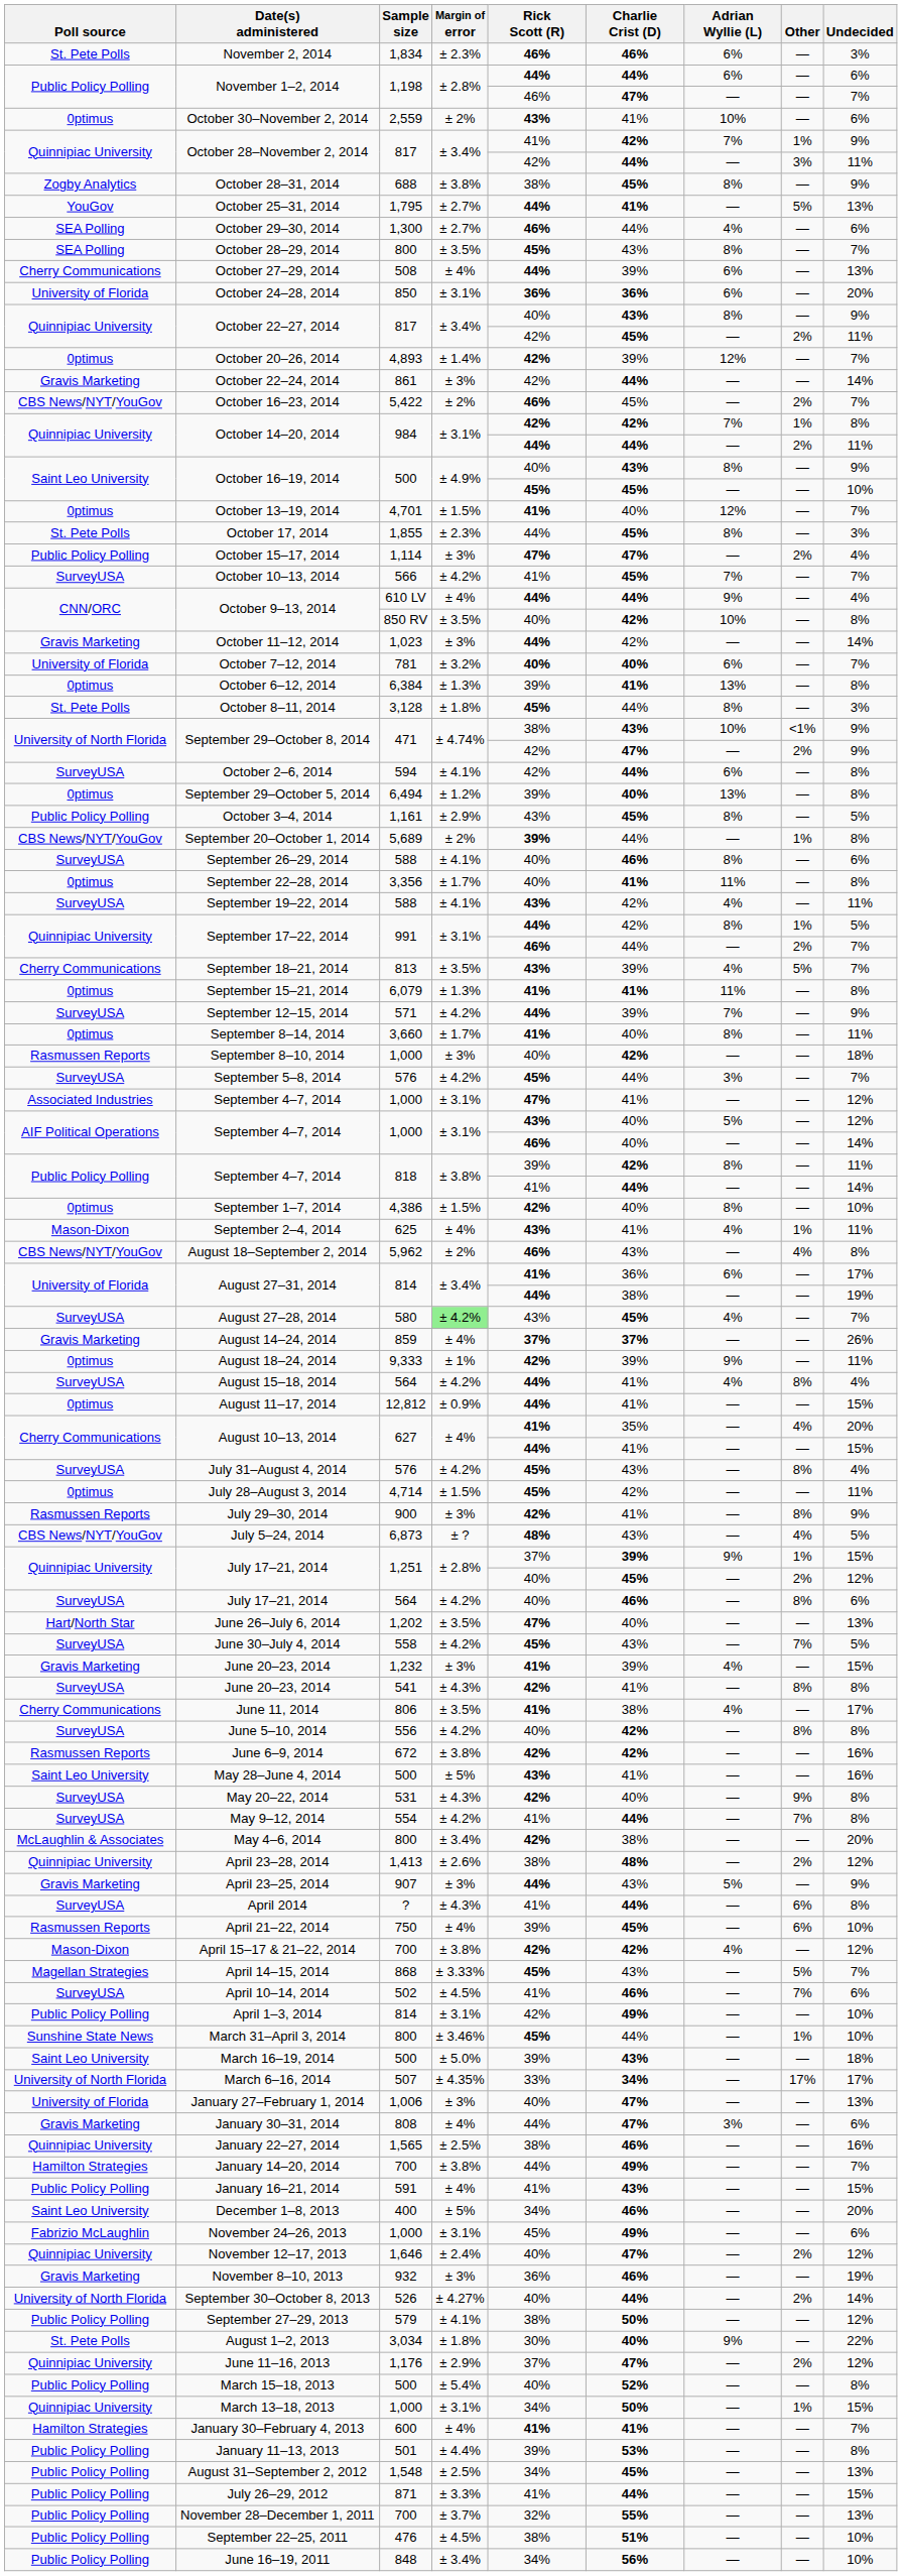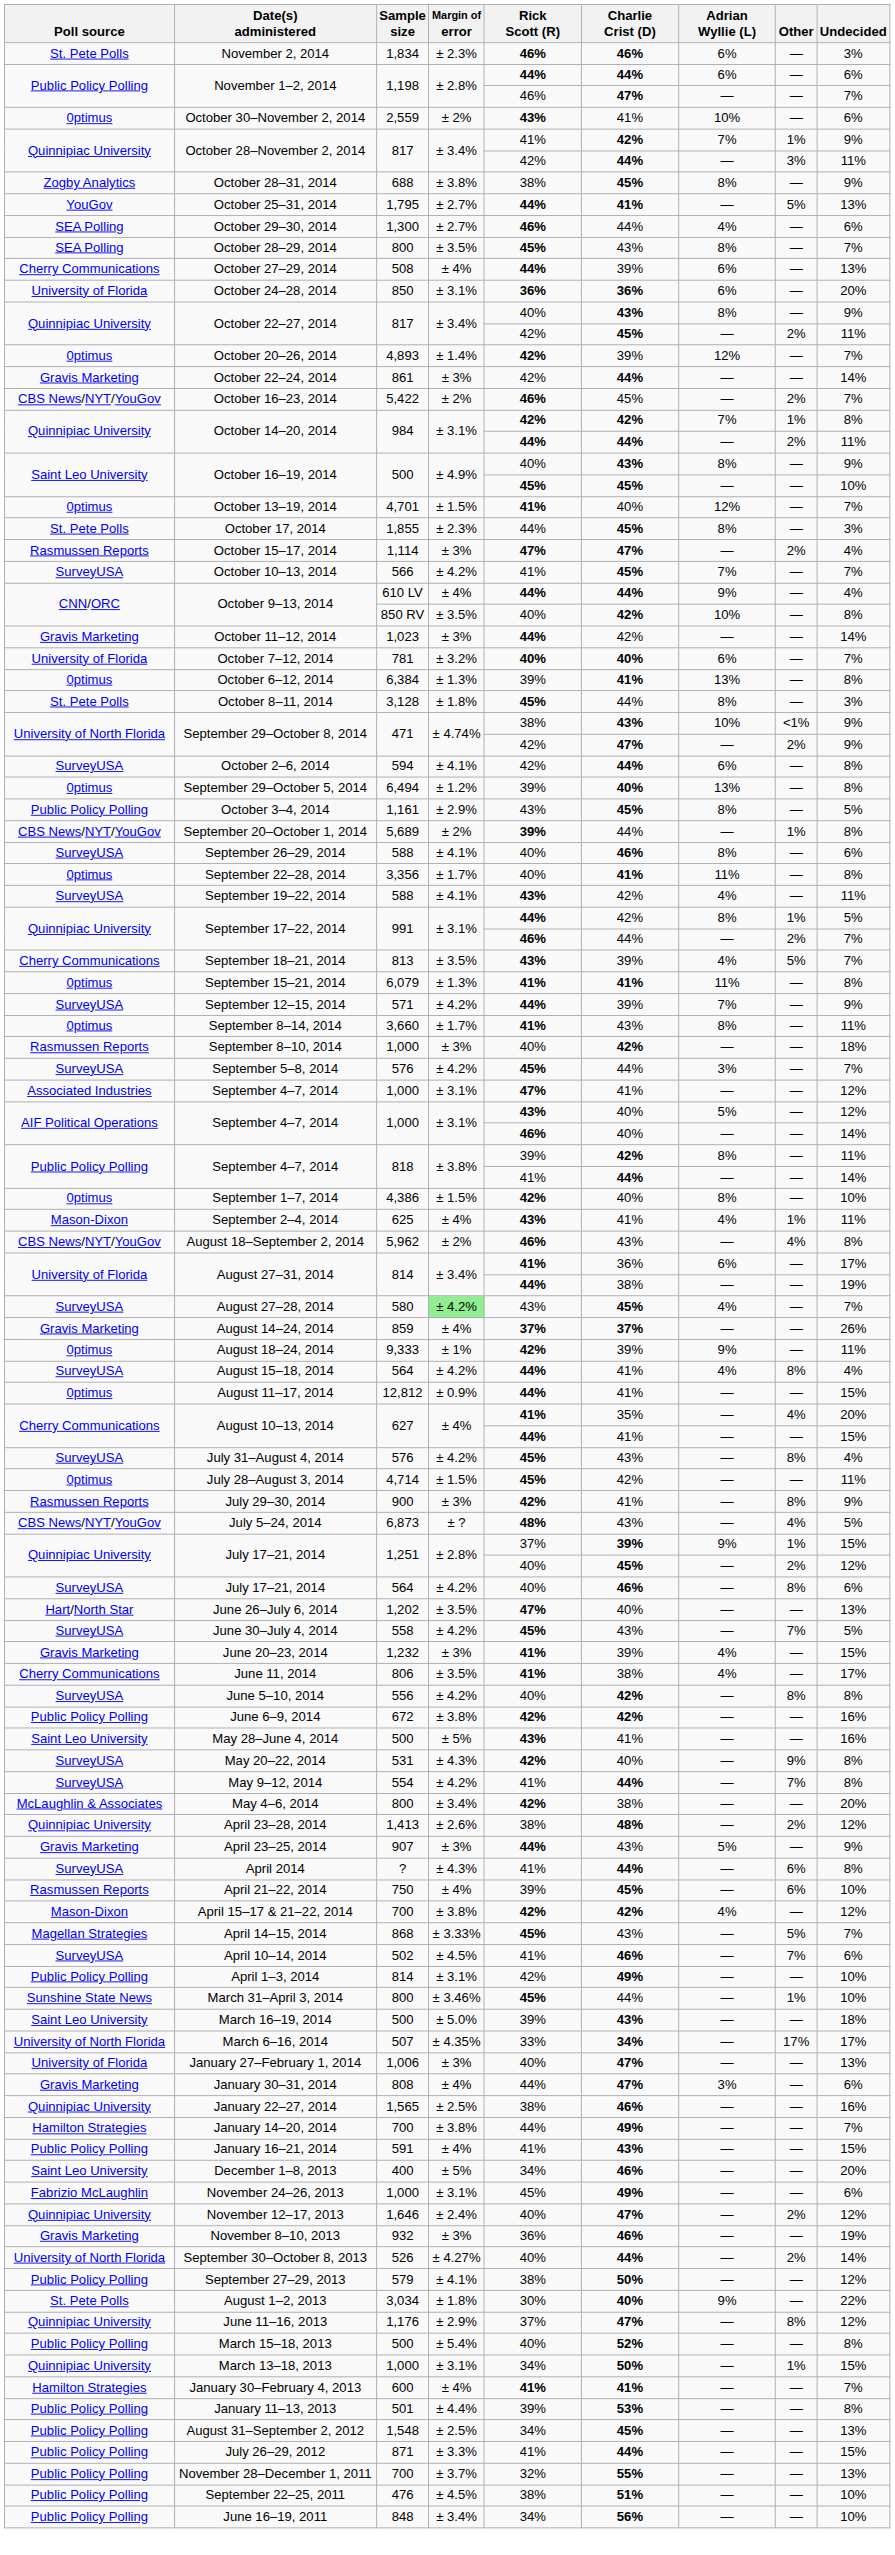October 15–17, 2014 | Poll source: Public Policy Polling -> Rasmussen Reports
September 8–14, 2014 | Charlie Crist (D): 40% -> 43%
- row: SurveyUSA | June 20–23, 2014 | 541 | ± 4.3% | 42% | 41% | — | 8% | 8%
June 6–9, 2014 | Poll source: Rasmussen Reports -> Public Policy Polling
June 11–16, 2013 | Other: 2% -> 8%
